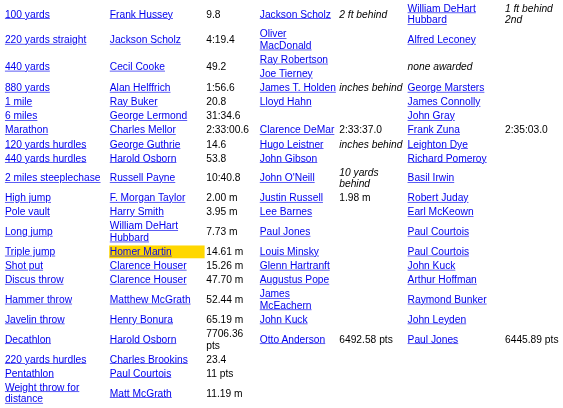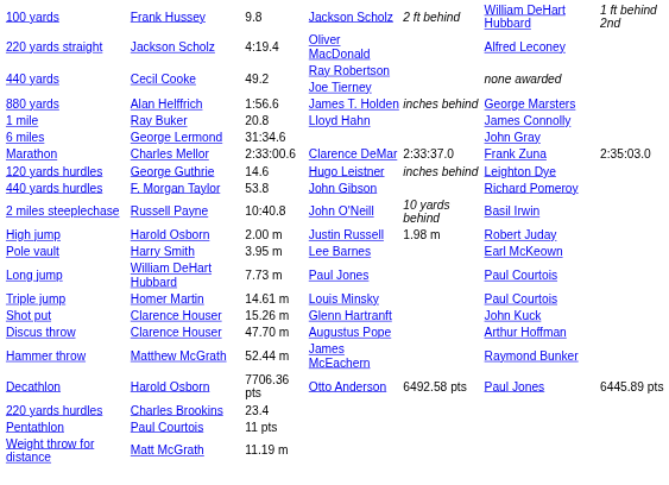440 yards hurdles | column 2: Harold Osborn -> F. Morgan Taylor
High jump | column 2: F. Morgan Taylor -> Harold Osborn
Triple jump | column 2: gold background -> no background
- row: Javelin throw | Henry Bonura | 65.19 m | John Kuck | John Leyden
